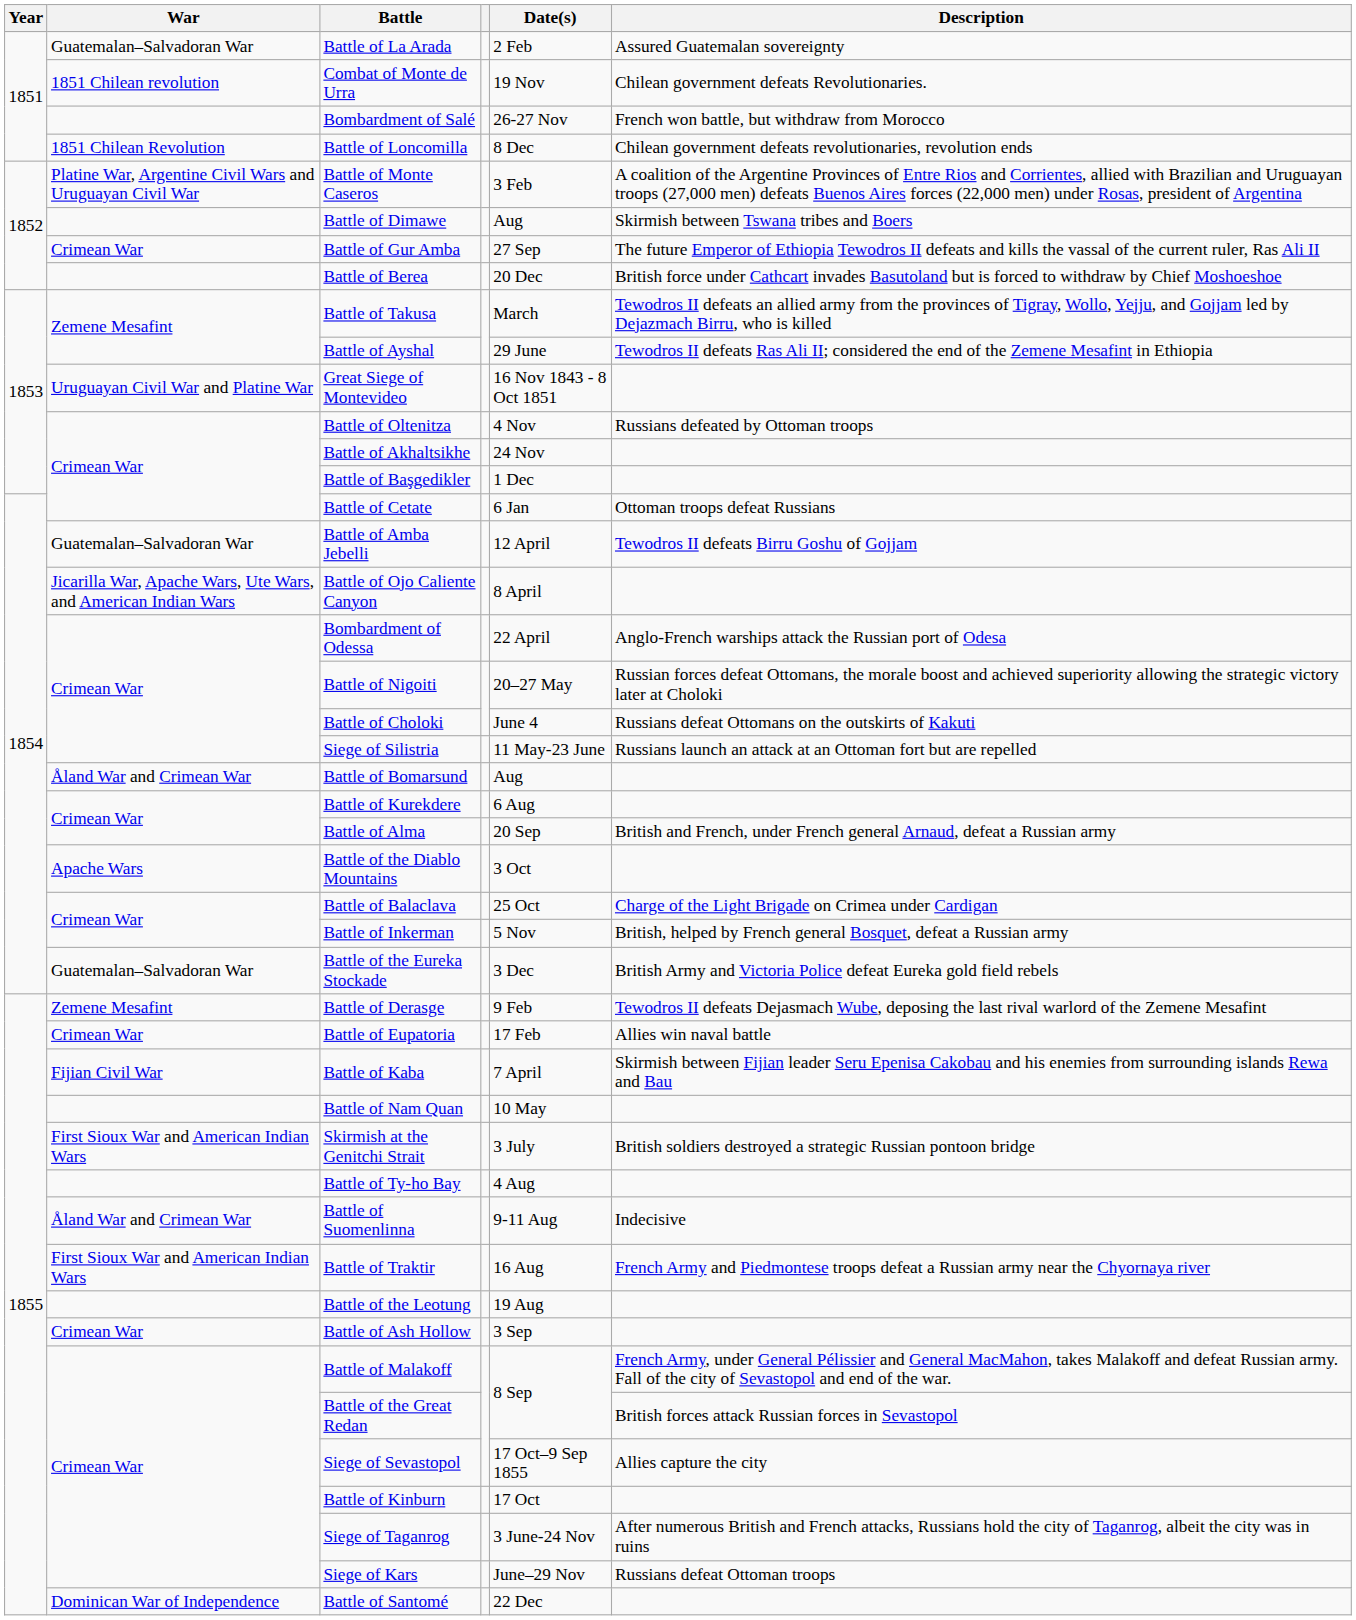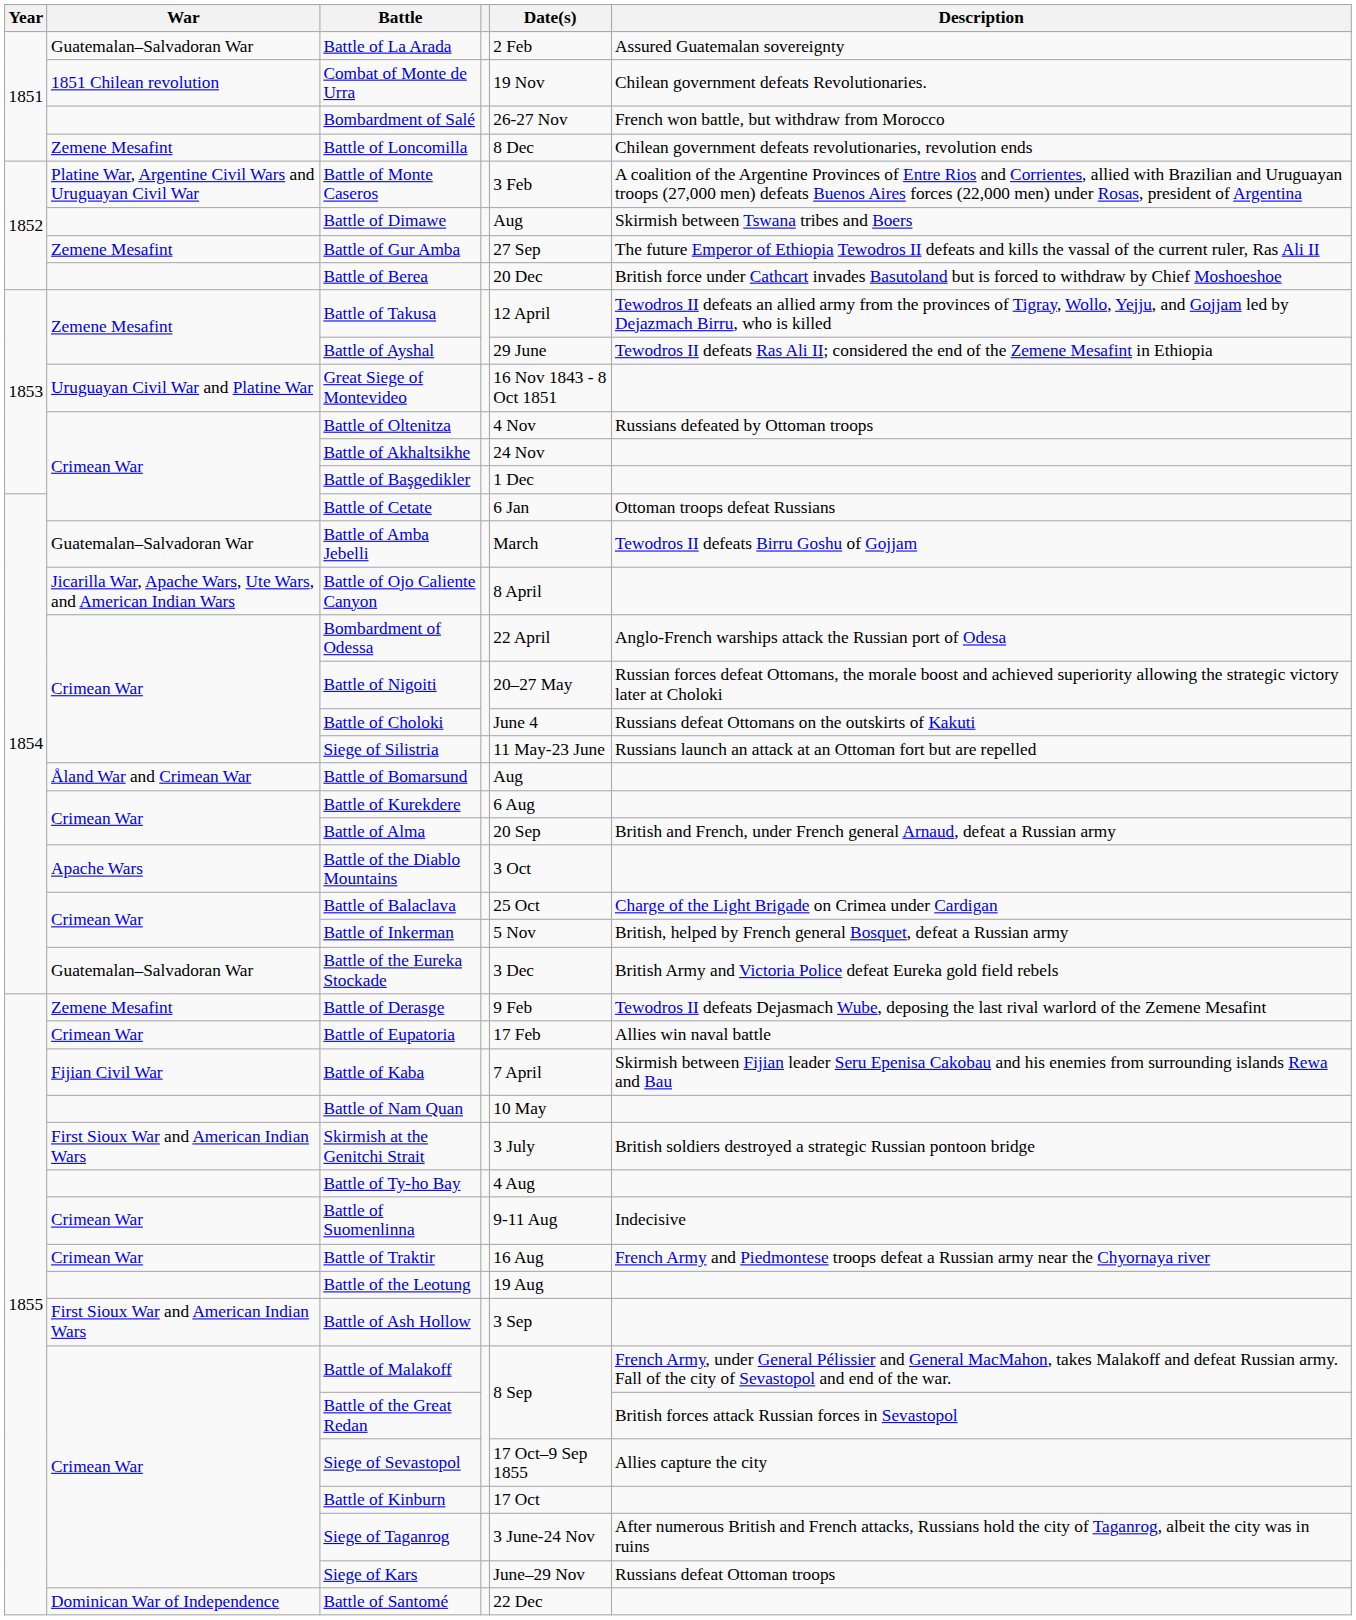Battle of Loncomilla | War: 1851 Chilean Revolution -> Zemene Mesafint
Battle of Gur Amba | War: Crimean War -> Zemene Mesafint
Battle of Takusa | Date(s): March -> 12 April
Battle of Amba Jebelli | Date(s): 12 April -> March
Battle of Suomenlinna | War: Åland War and Crimean War -> Crimean War
Battle of Traktir | War: First Sioux War and American Indian Wars -> Crimean War
Battle of Ash Hollow | War: Crimean War -> First Sioux War and American Indian Wars
